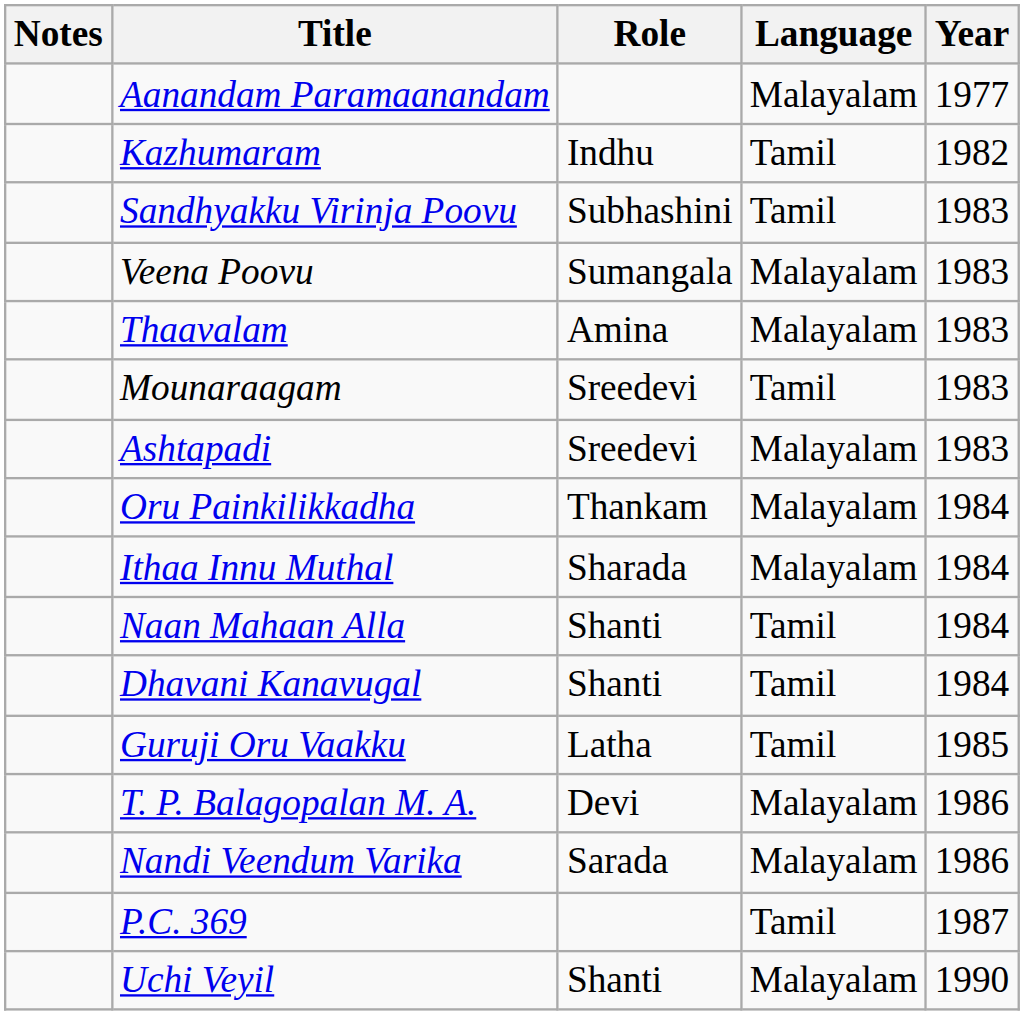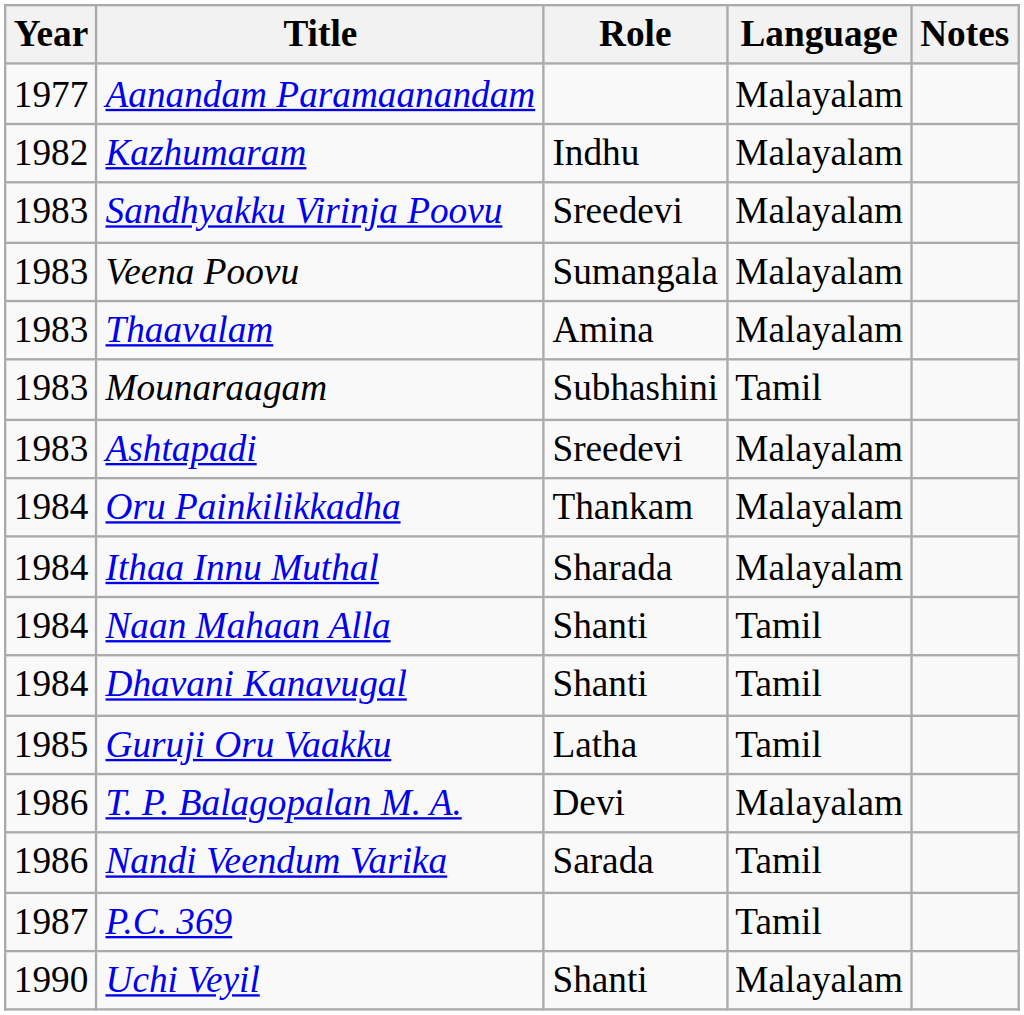columns swapped: Year <-> Notes
Kazhumaram | Language: Tamil -> Malayalam
Sandhyakku Virinja Poovu | Role: Subhashini -> Sreedevi
Sandhyakku Virinja Poovu | Language: Tamil -> Malayalam
Mounaraagam | Role: Sreedevi -> Subhashini
Nandi Veendum Varika | Language: Malayalam -> Tamil
